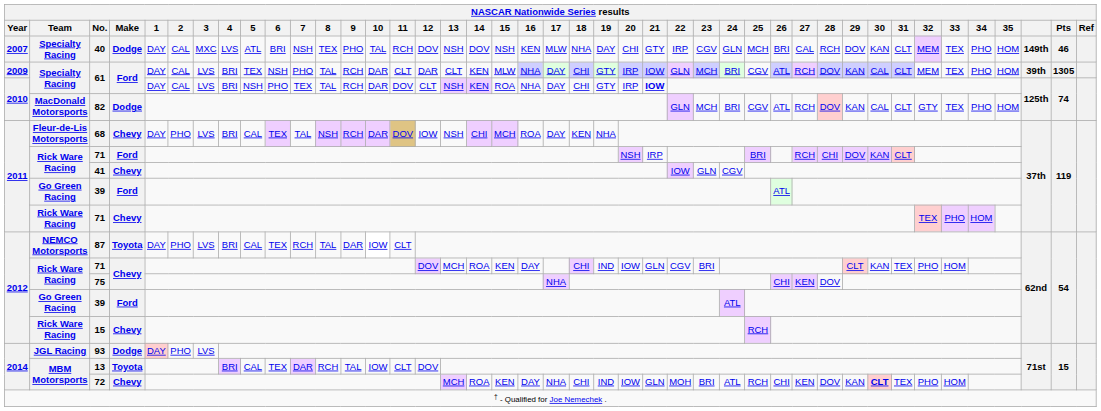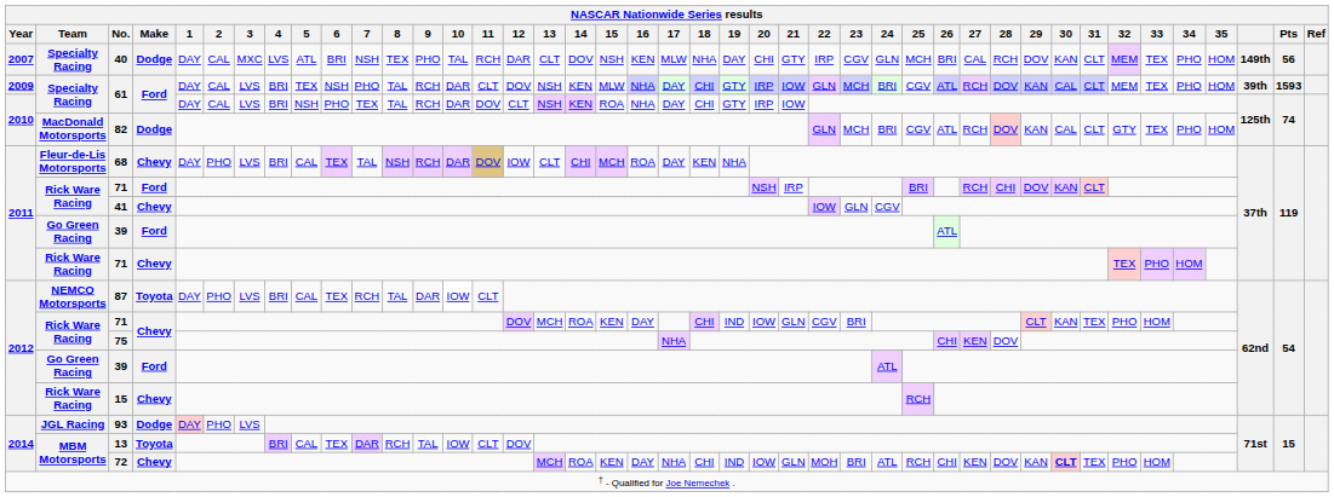40 | 12: DOV -> DAR
40 | 13: NSH -> CLT
40 | Pts: 46 -> 56
2009 / 61 | 12: DAR -> DOV
2009 / 61 | 13: CLT -> NSH
2009 / 61 | Pts: 1305 -> 1593
2010 / 61 | 21: bold -> normal
68 | 13: NSH -> CLT
